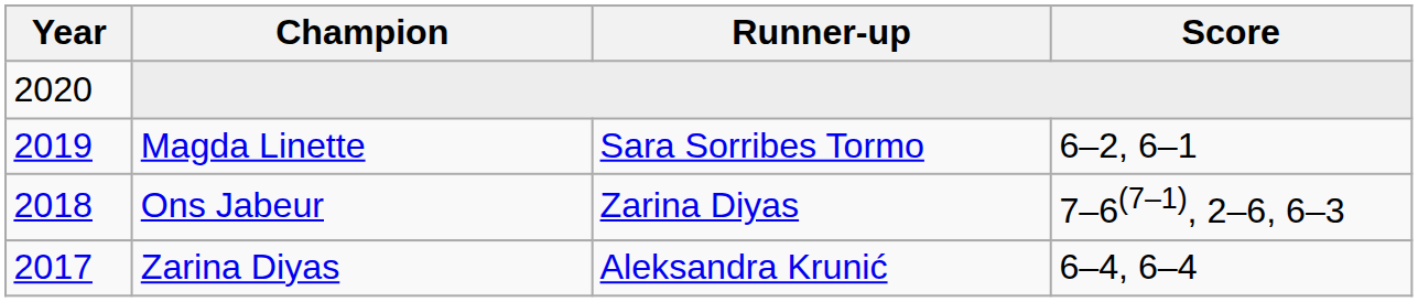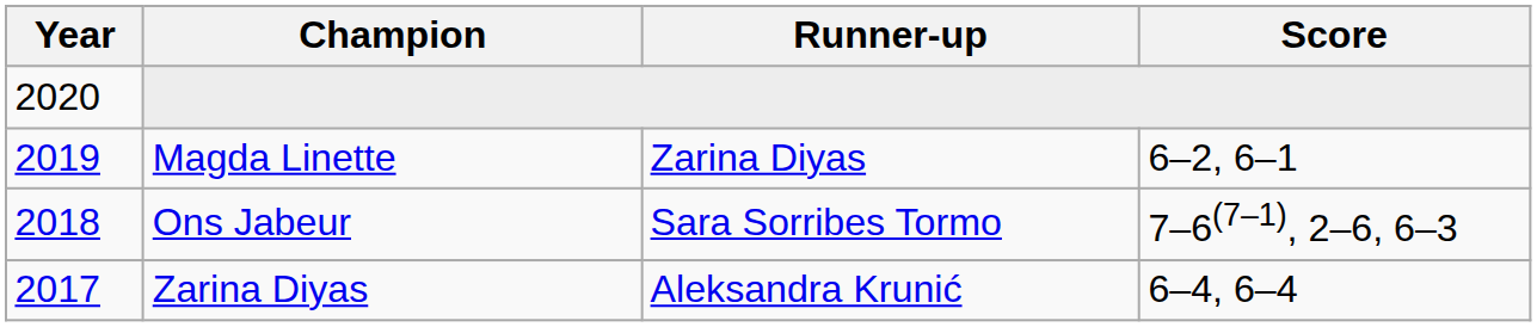Magda Linette | Runner-up: Sara Sorribes Tormo -> Zarina Diyas
Ons Jabeur | Runner-up: Zarina Diyas -> Sara Sorribes Tormo
